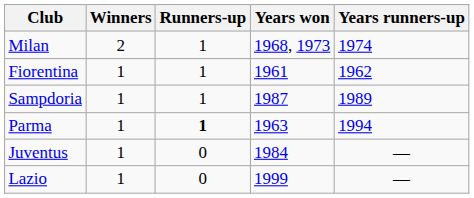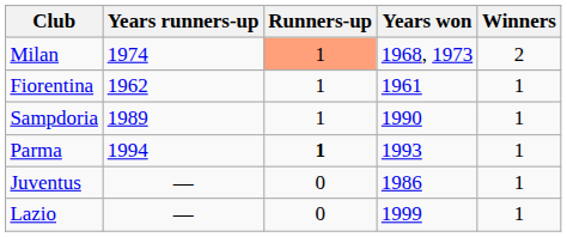columns swapped: Winners <-> Years runners-up
Milan | Runners-up: no background -> lightsalmon background
Sampdoria | Years won: 1987 -> 1990
Parma | Years won: 1963 -> 1993
Juventus | Years won: 1984 -> 1986
